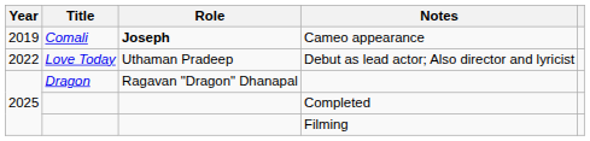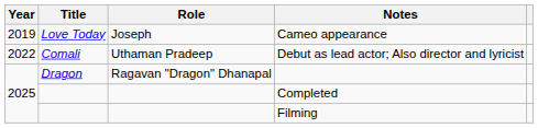Cameo appearance | Title: Comali -> Love Today
Cameo appearance | Role: bold -> normal
Debut as lead actor; Also director and lyricist | Title: Love Today -> Comali
